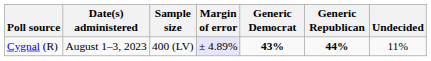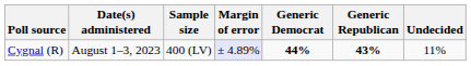Cygnal (R) | Generic Democrat: 43% -> 44%
Cygnal (R) | Generic Republican: 44% -> 43%
